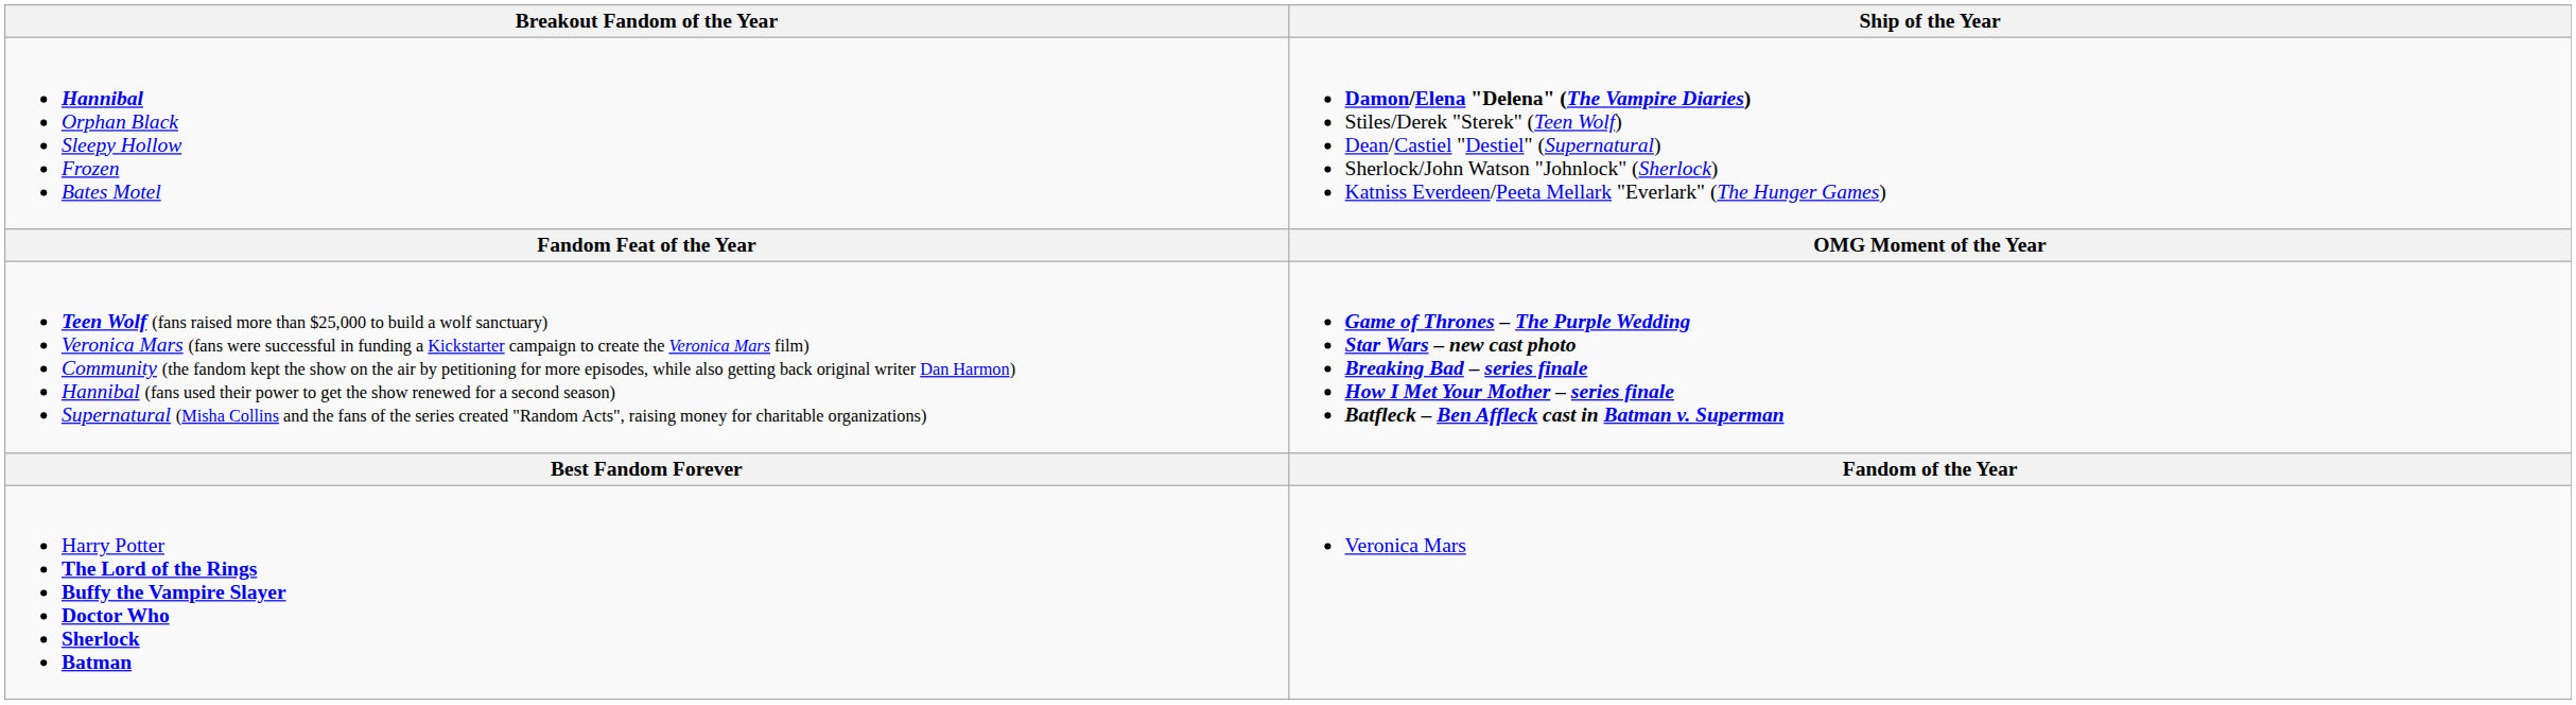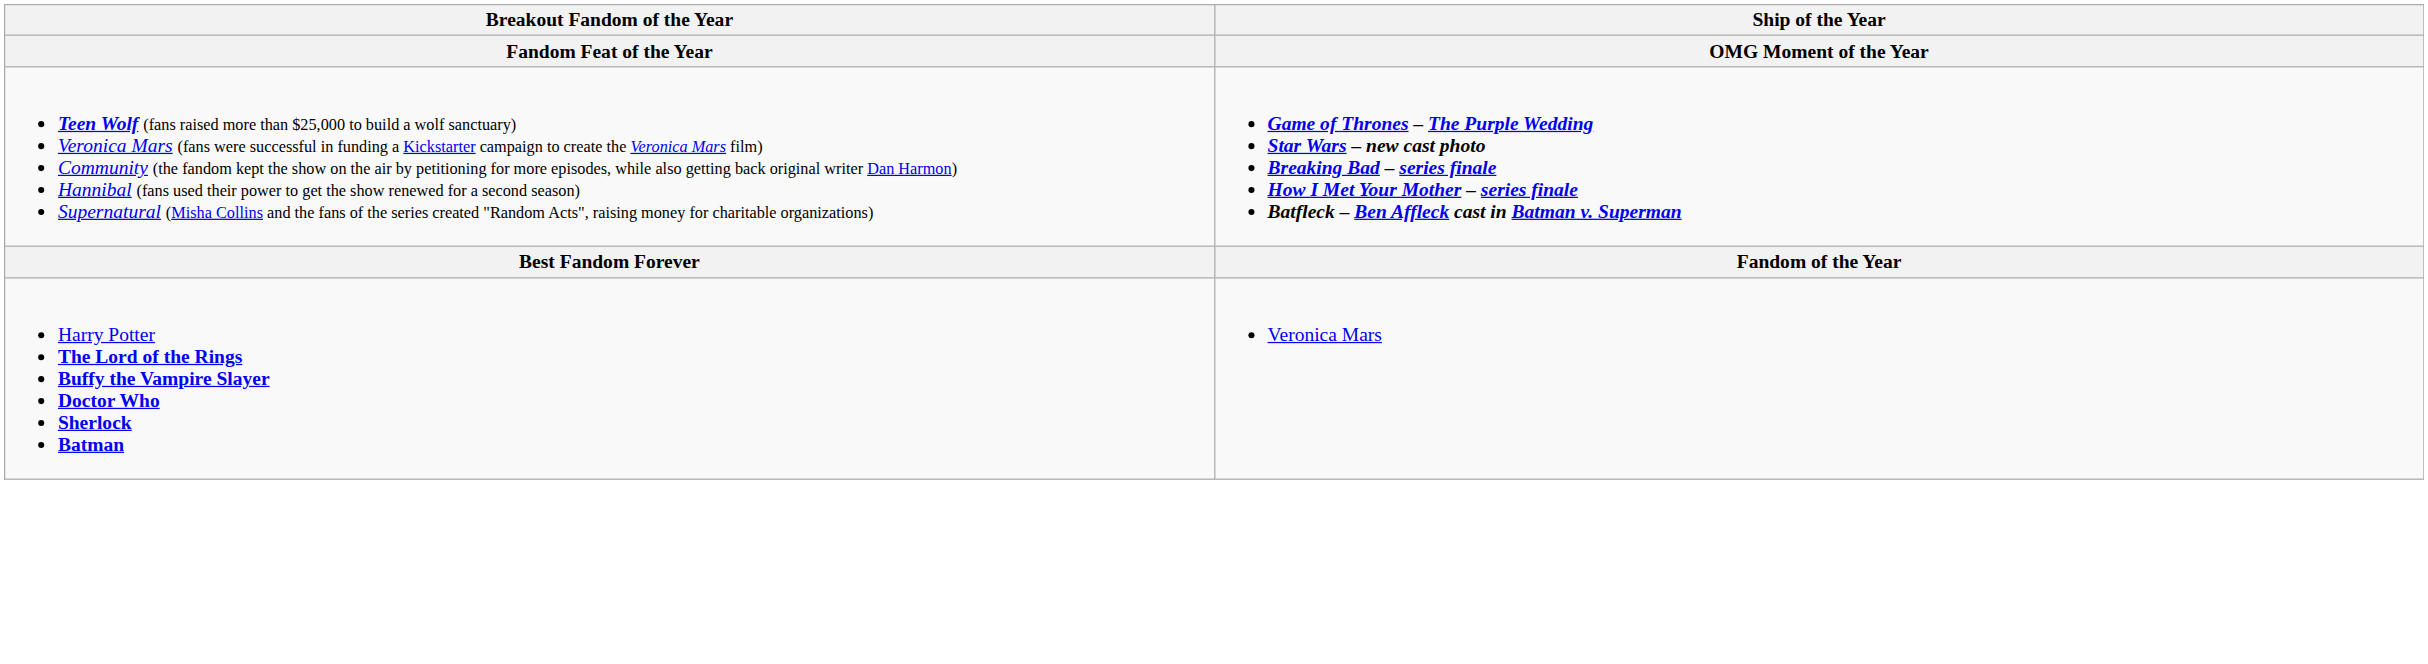- row: Hannibal Orphan Black Sleepy Hollow Frozen Bates Motel | Damon/Elena "Delena" (The Vampire Diaries) Stiles/Derek "Sterek" (Teen Wolf) Dean/Castiel "Destiel" (Supernatural) Sherlock/John Watson "Johnlock" (Sherlock) Katniss Everdeen/Peeta Mellark "Everlark" (The Hunger Games)
